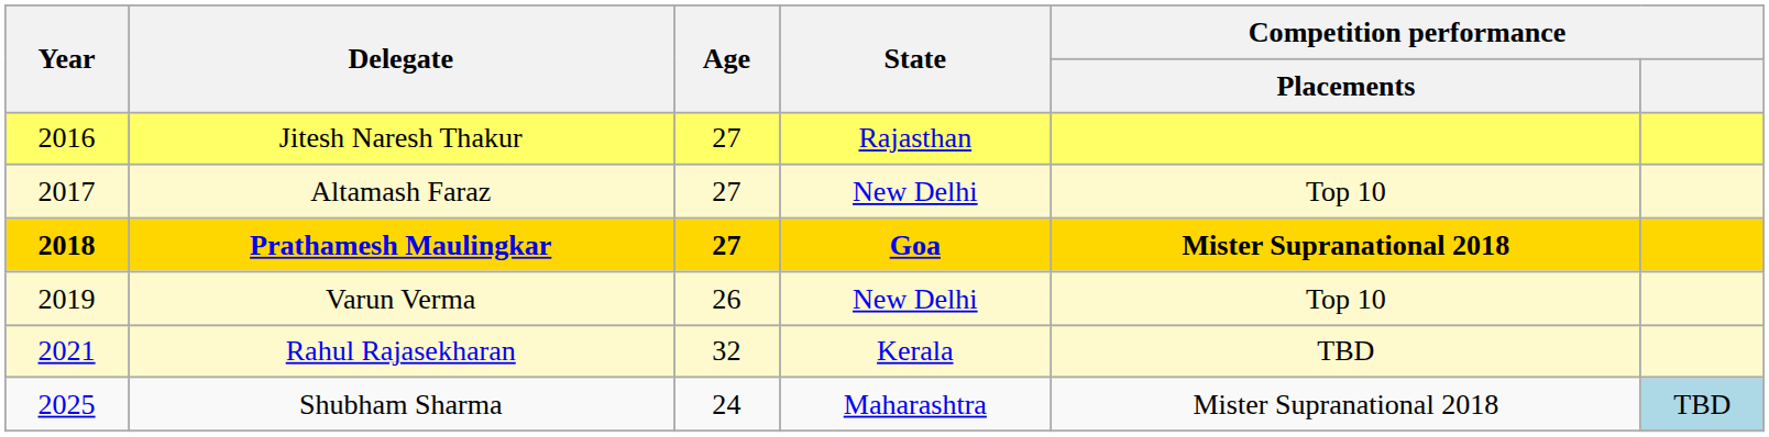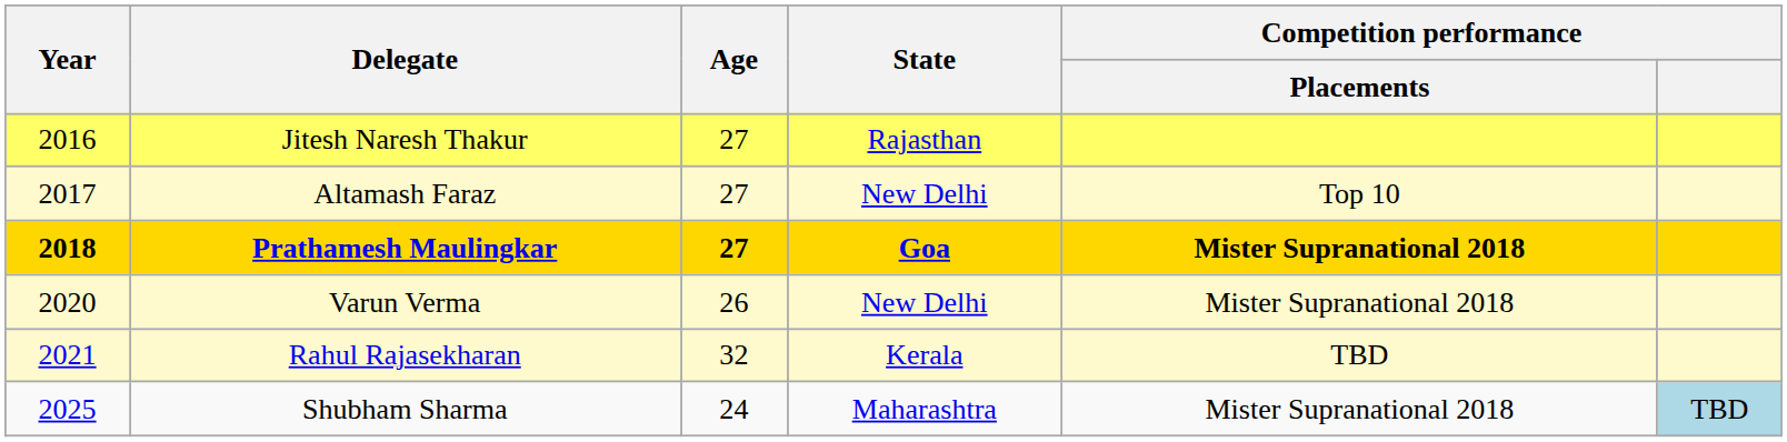Varun Verma | Year: 2019 -> 2020
Varun Verma | Competition performance / Placements: Top 10 -> Mister Supranational 2018
